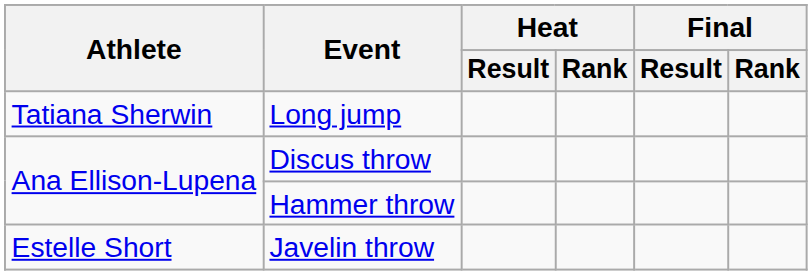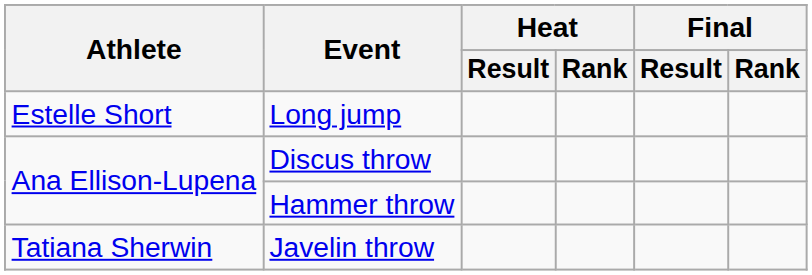Long jump | Athlete: Tatiana Sherwin -> Estelle Short
Javelin throw | Athlete: Estelle Short -> Tatiana Sherwin
